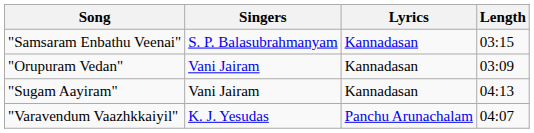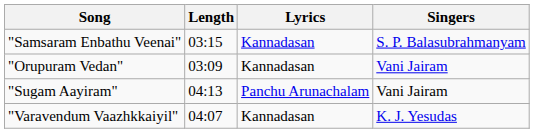columns swapped: Singers <-> Length
"Sugam Aayiram" | Lyrics: Kannadasan -> Panchu Arunachalam
"Varavendum Vaazhkkaiyil" | Lyrics: Panchu Arunachalam -> Kannadasan
